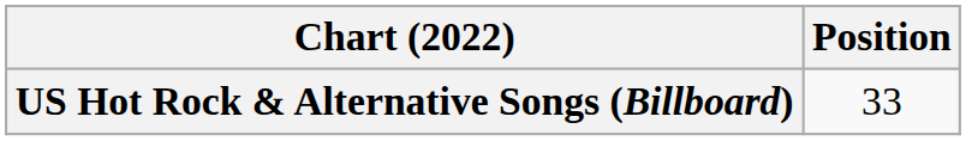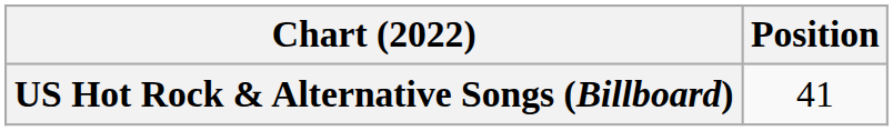US Hot Rock & Alternative Songs (Billboard) | Position: 33 -> 41
